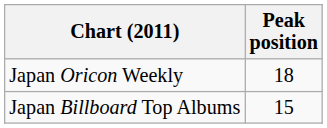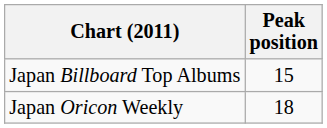rows swapped: Japan Billboard Top Albums <-> Japan Oricon Weekly
